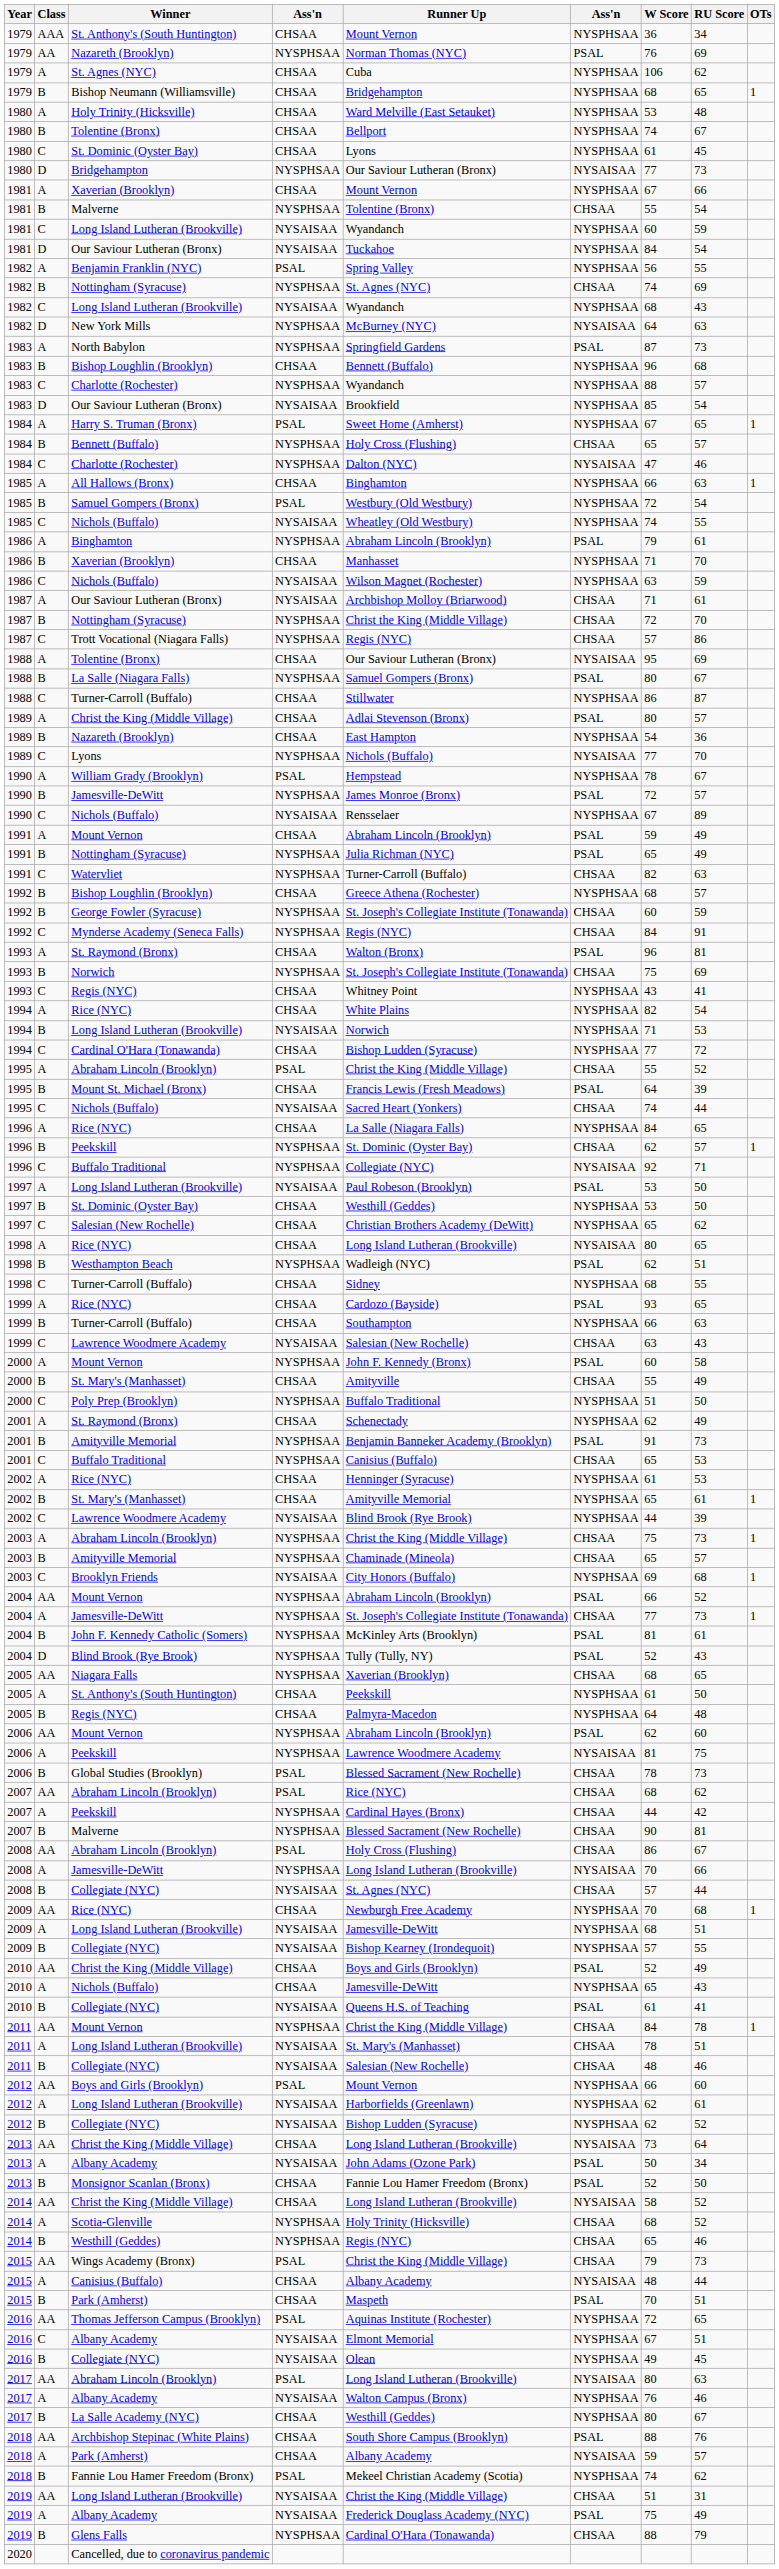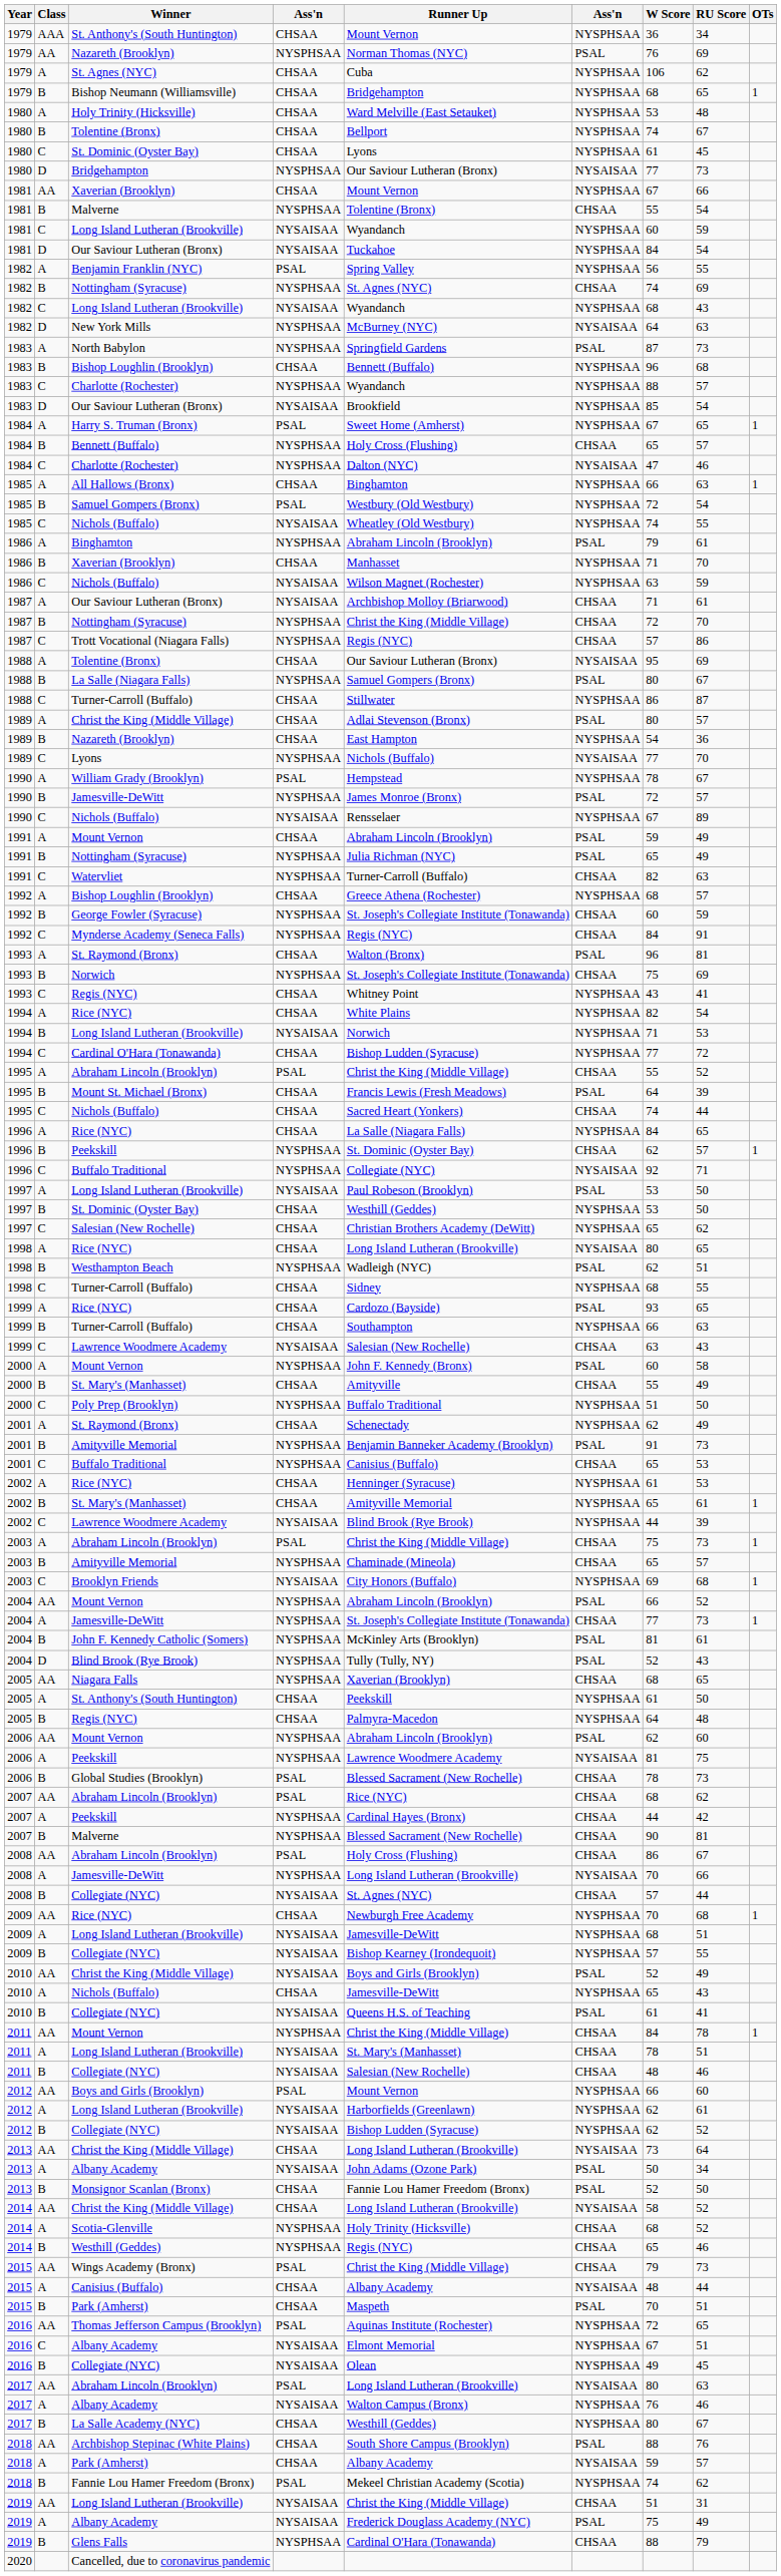1981 / Xaverian (Brooklyn) | Class: A -> AA
1992 / Bishop Loughlin (Brooklyn) | Class: B -> A
1995 / Nichols (Buffalo) | column 4: NYSAISAA -> CHSAA
2003 / Abraham Lincoln (Brooklyn) | column 4: NYSPHSAA -> PSAL
2010 / Christ the King (Middle Village) | column 4: CHSAA -> NYSAISAA
